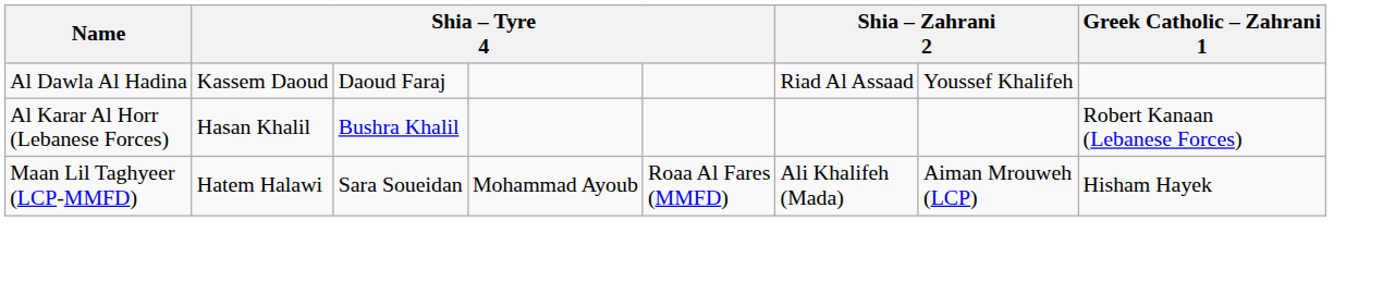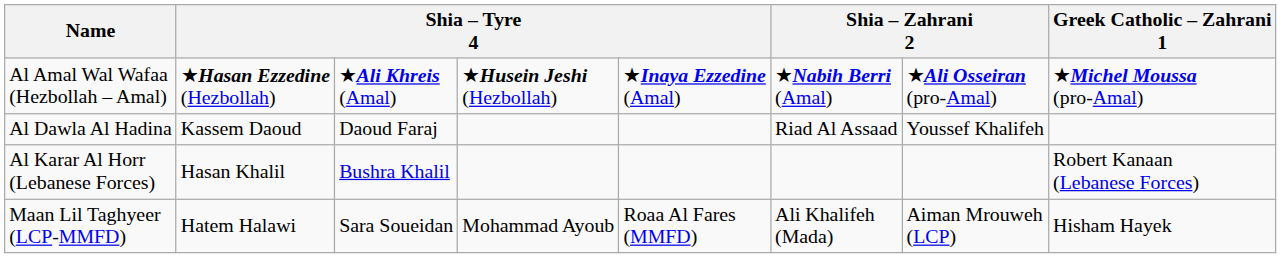+ row: Al Amal Wal Wafaa (Hezbollah – Amal) | ★Hasan Ezzedine (Hezbollah) | ★Ali Khreis (Amal) | ★Husein Jeshi (Hezbollah) | ★Inaya Ezzedine (Amal) | ★Nabih Berri (Amal) | ★Ali Osseiran (pro-Amal) | ★Michel Moussa (pro-Amal)
